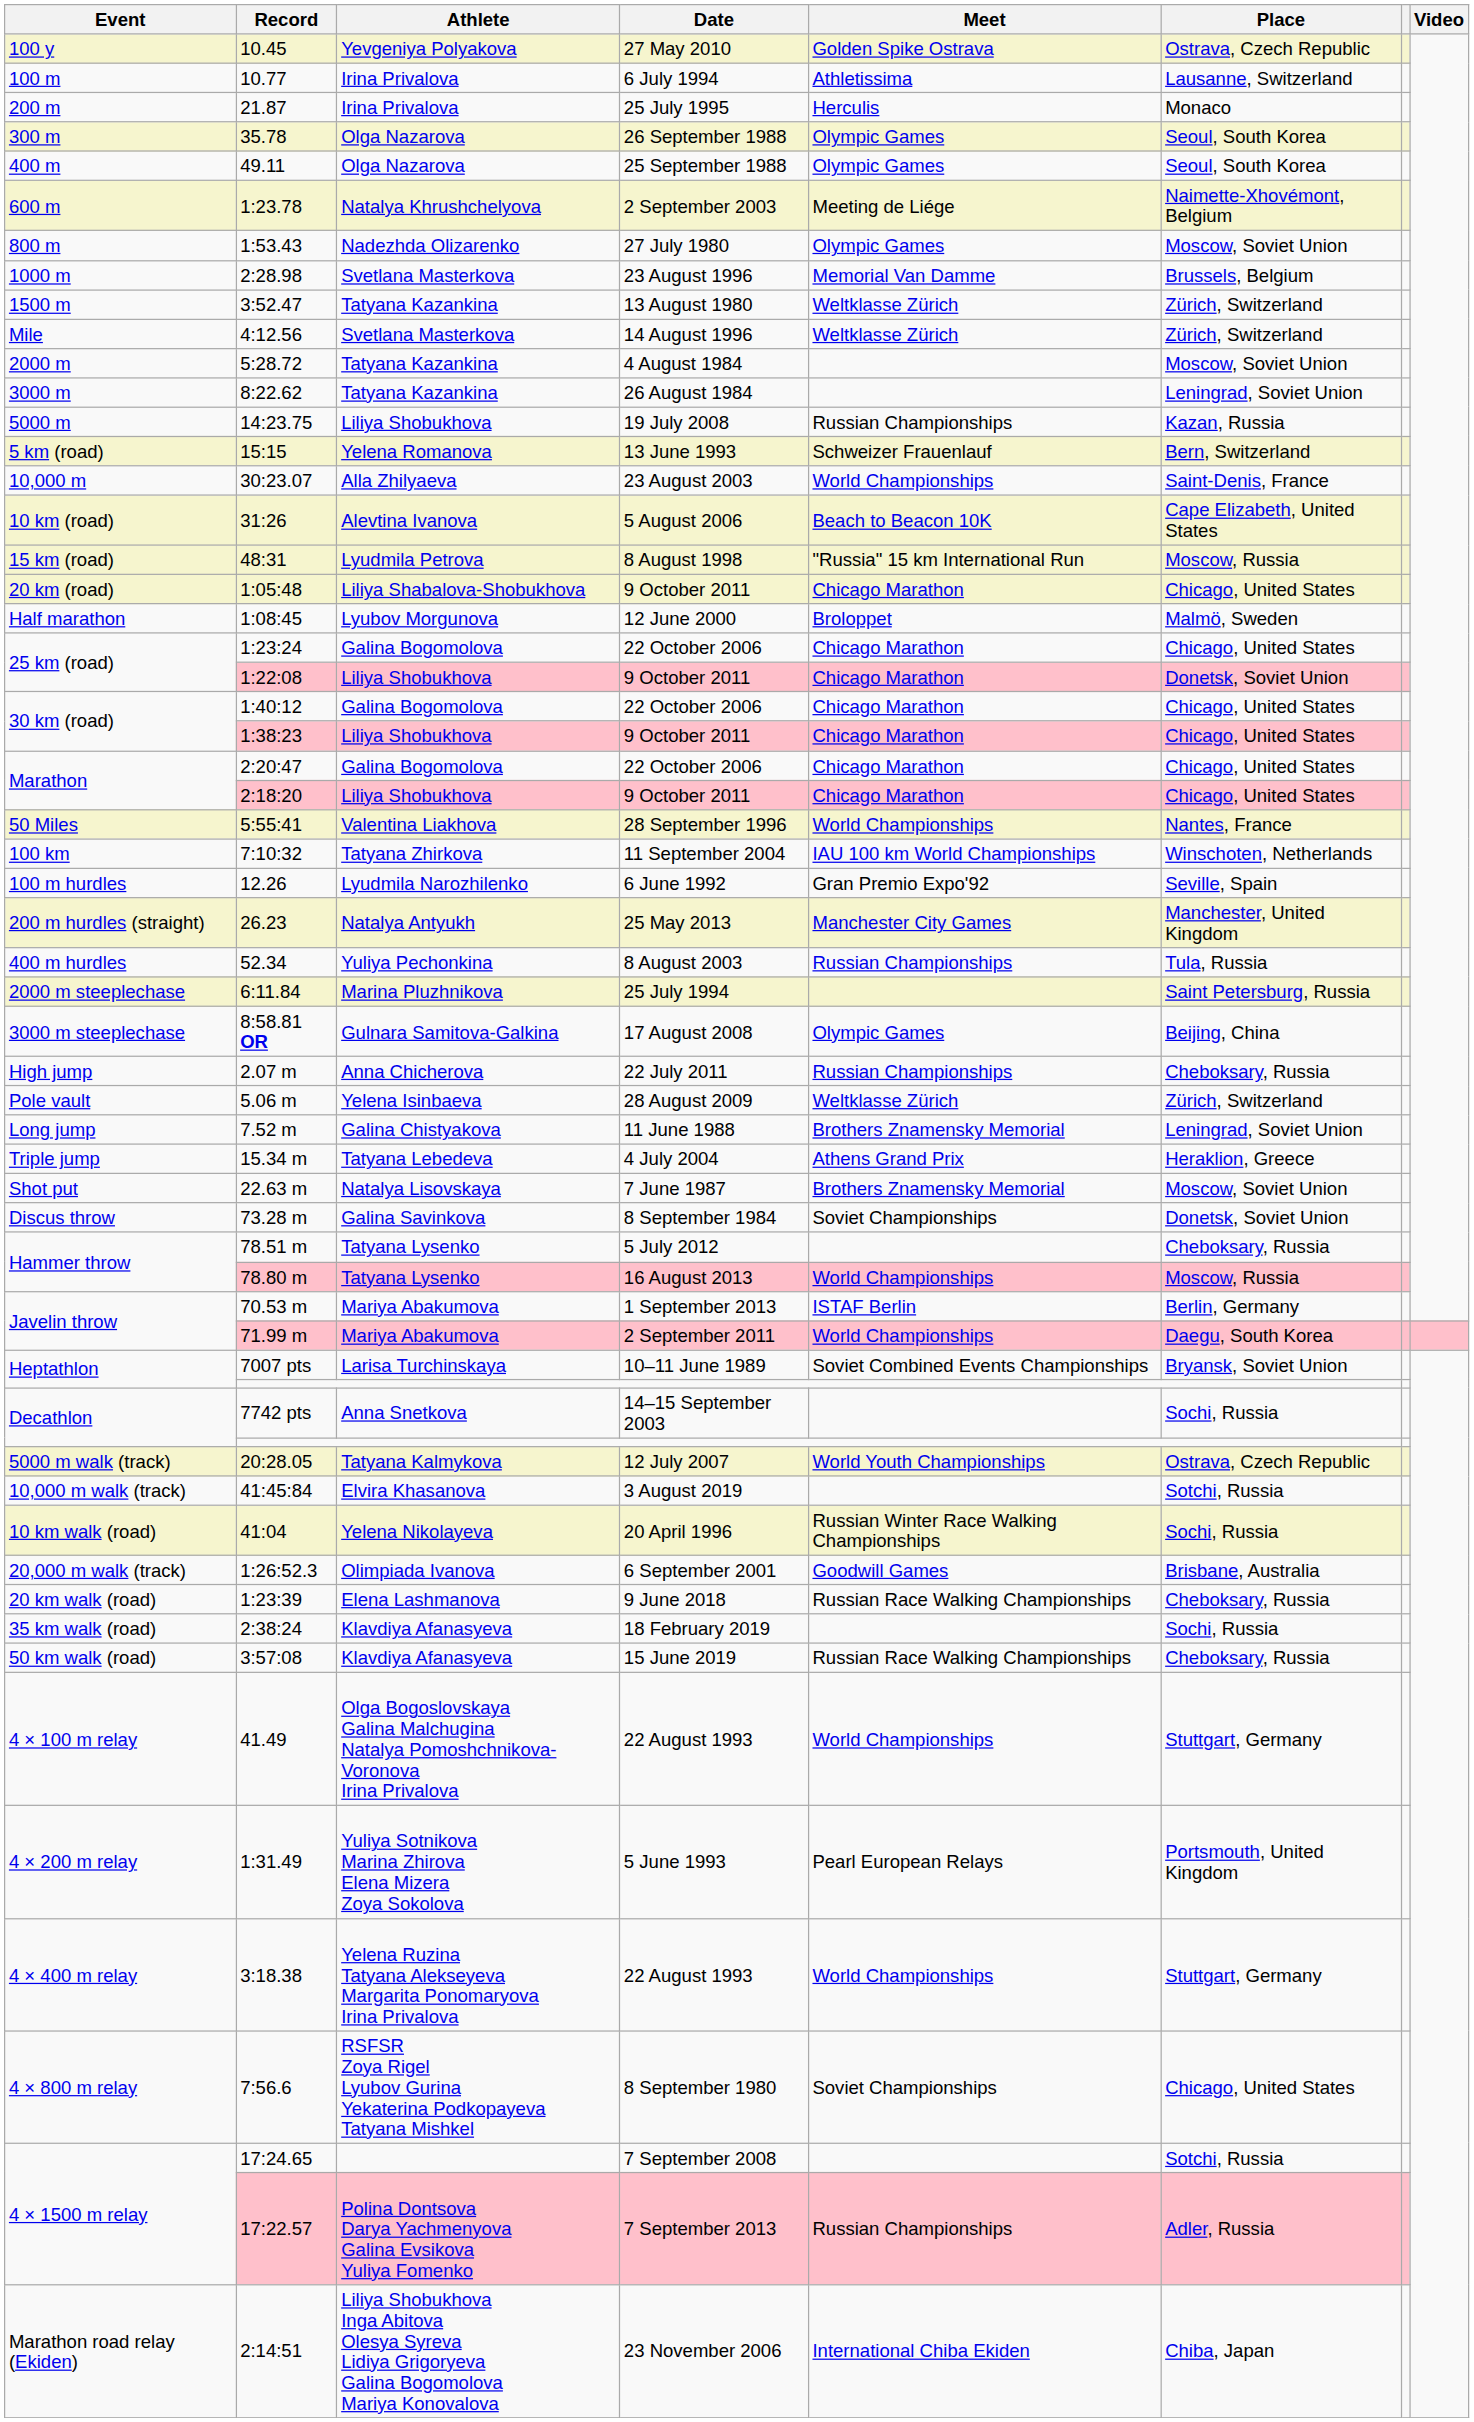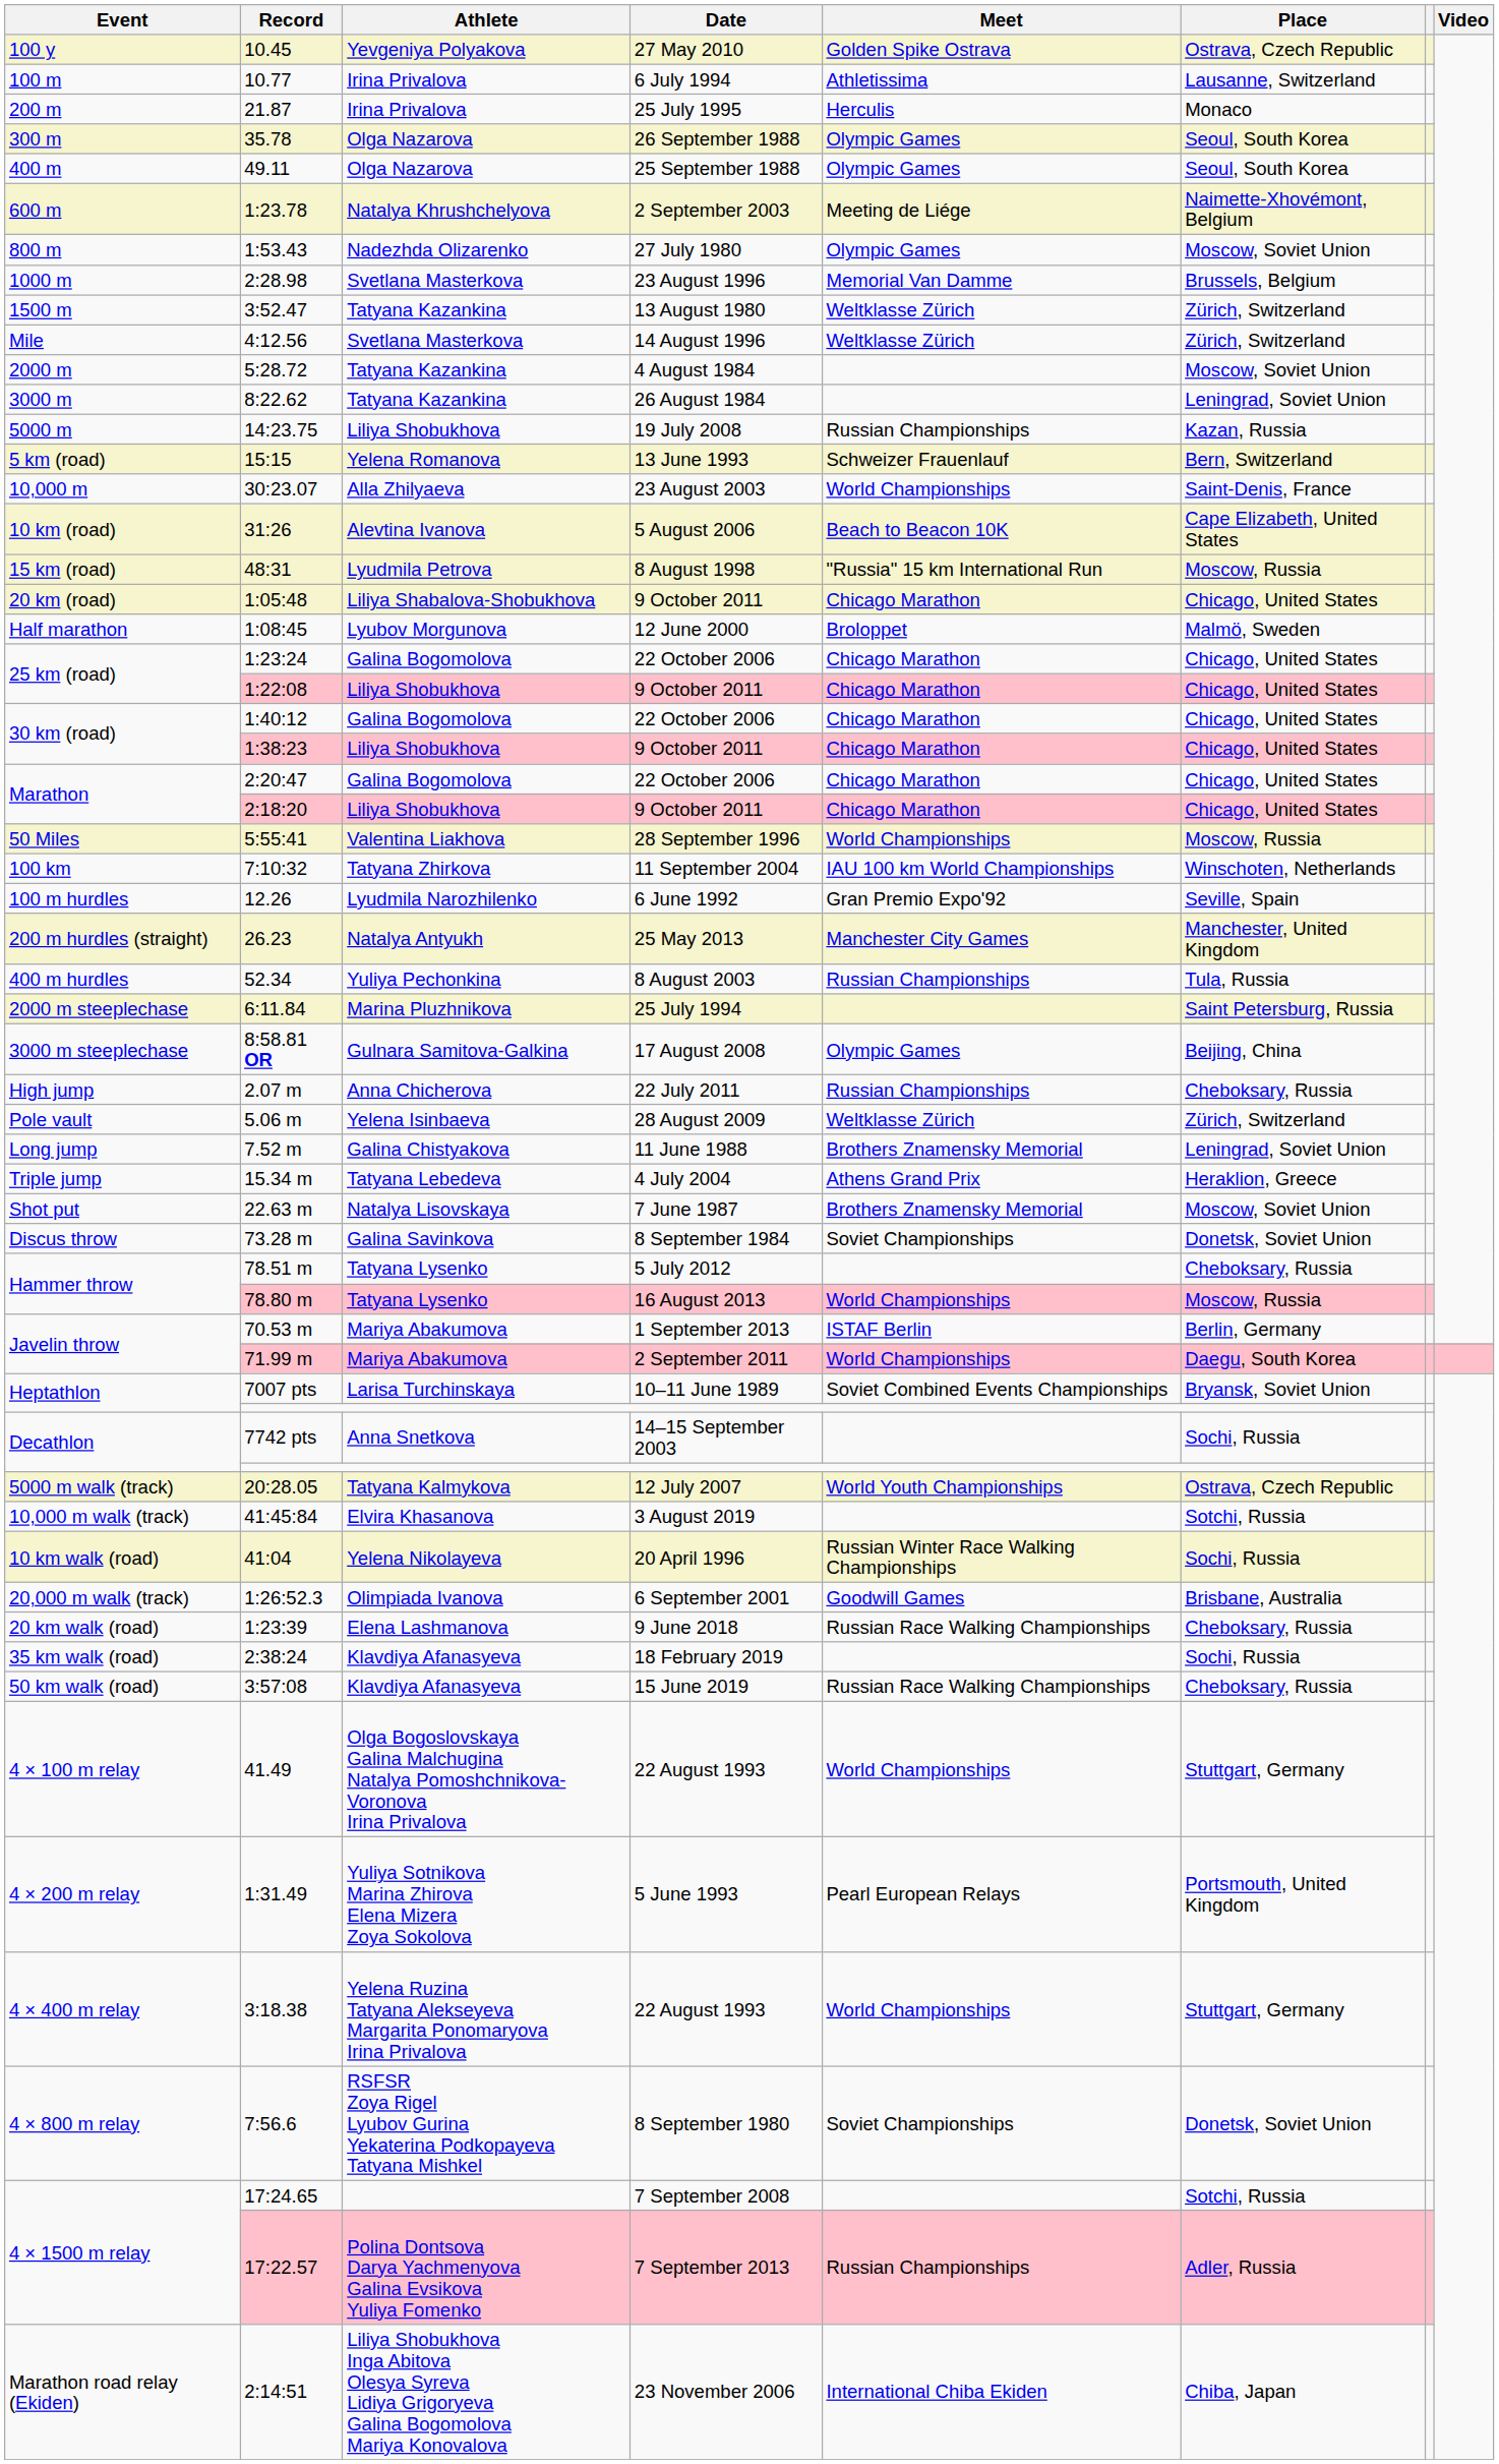1:22:08 | Place: Donetsk, Soviet Union -> Chicago, United States
5:55:41 | Place: Nantes, France -> Moscow, Russia
7:56.6 | Place: Chicago, United States -> Donetsk, Soviet Union
